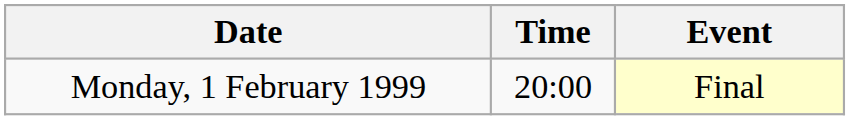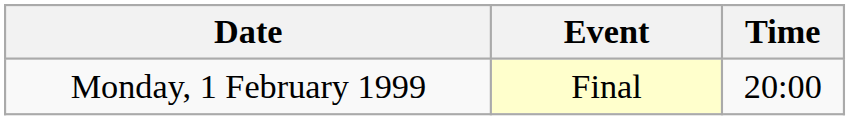columns swapped: Time <-> Event
